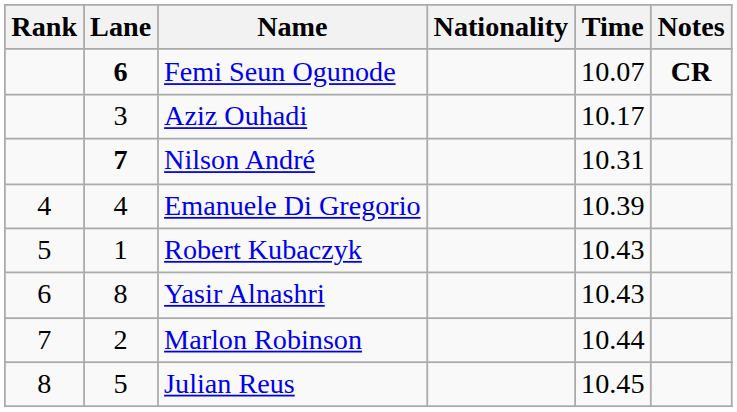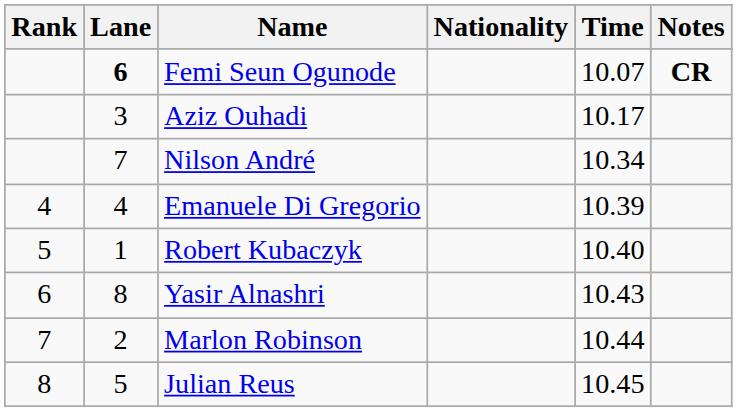Nilson André | Lane: bold -> normal
Nilson André | Time: 10.31 -> 10.34
Robert Kubaczyk | Time: 10.43 -> 10.40
